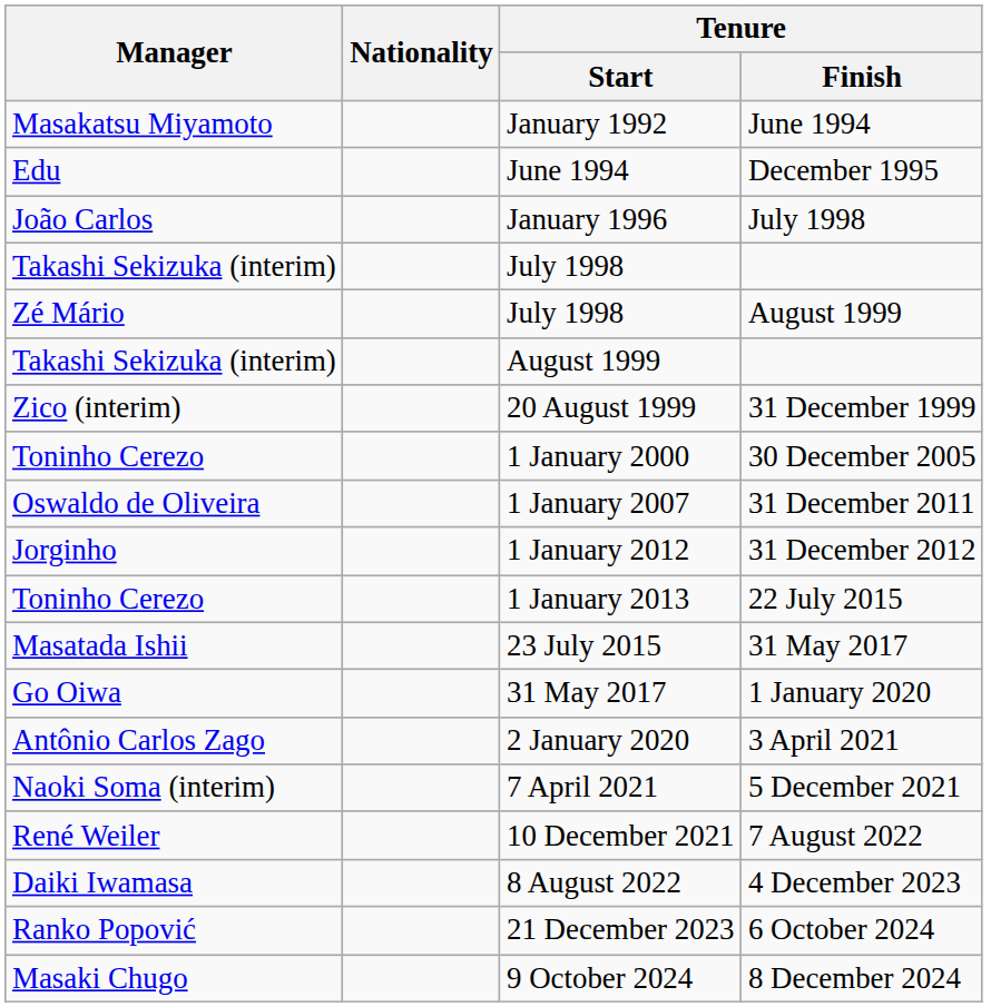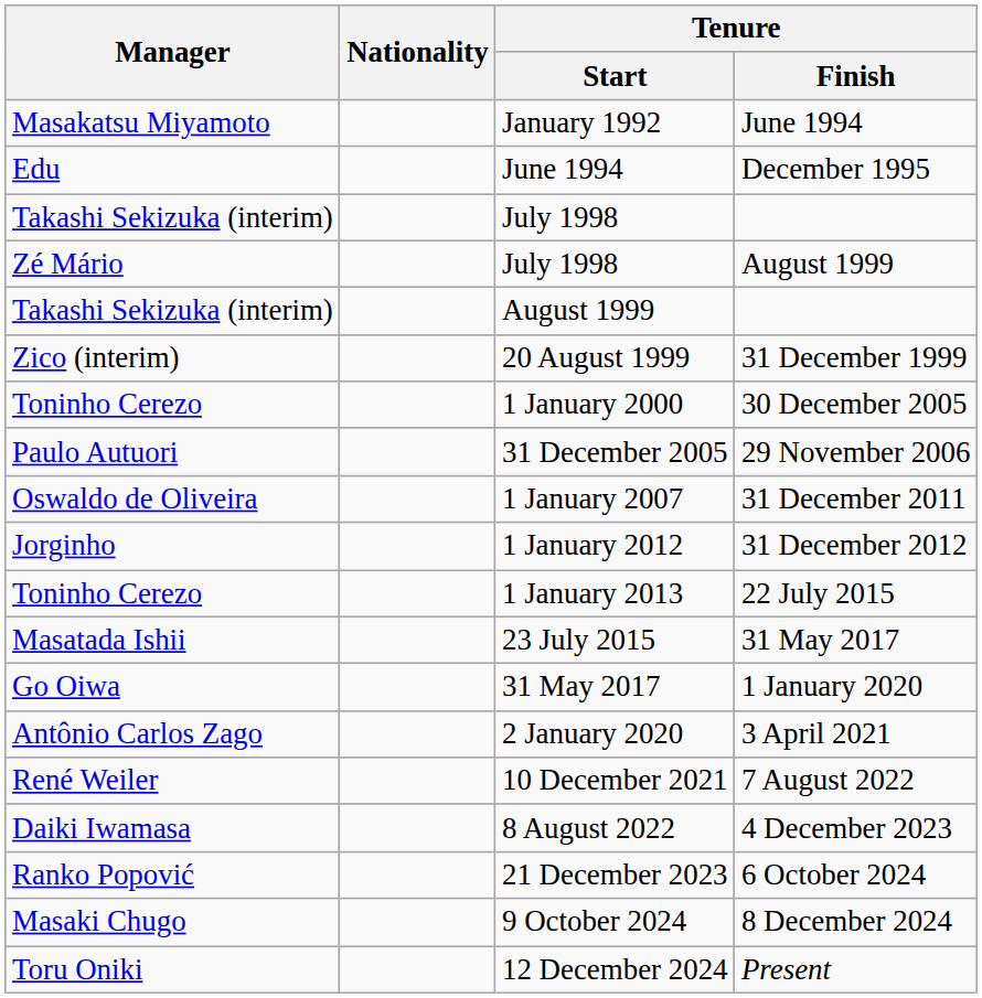- row: João Carlos | January 1996 | July 1998
+ row: Paulo Autuori | 31 December 2005 | 29 November 2006
- row: Naoki Soma (interim) | 7 April 2021 | 5 December 2021
+ row: Toru Oniki | 12 December 2024 | Present
